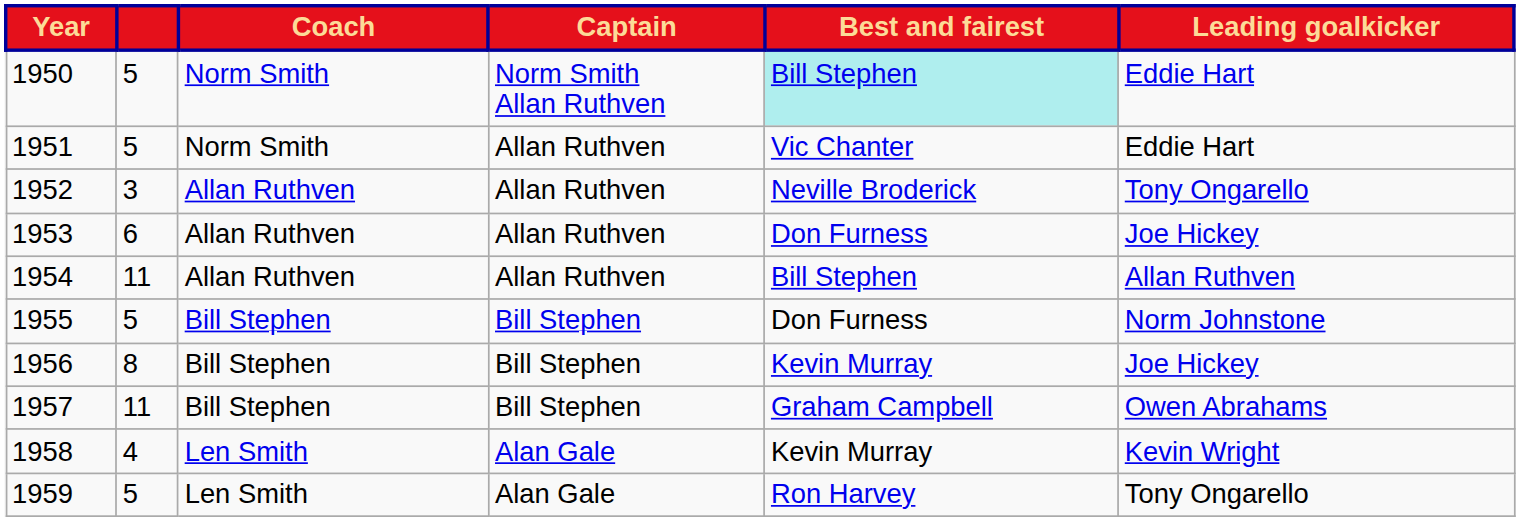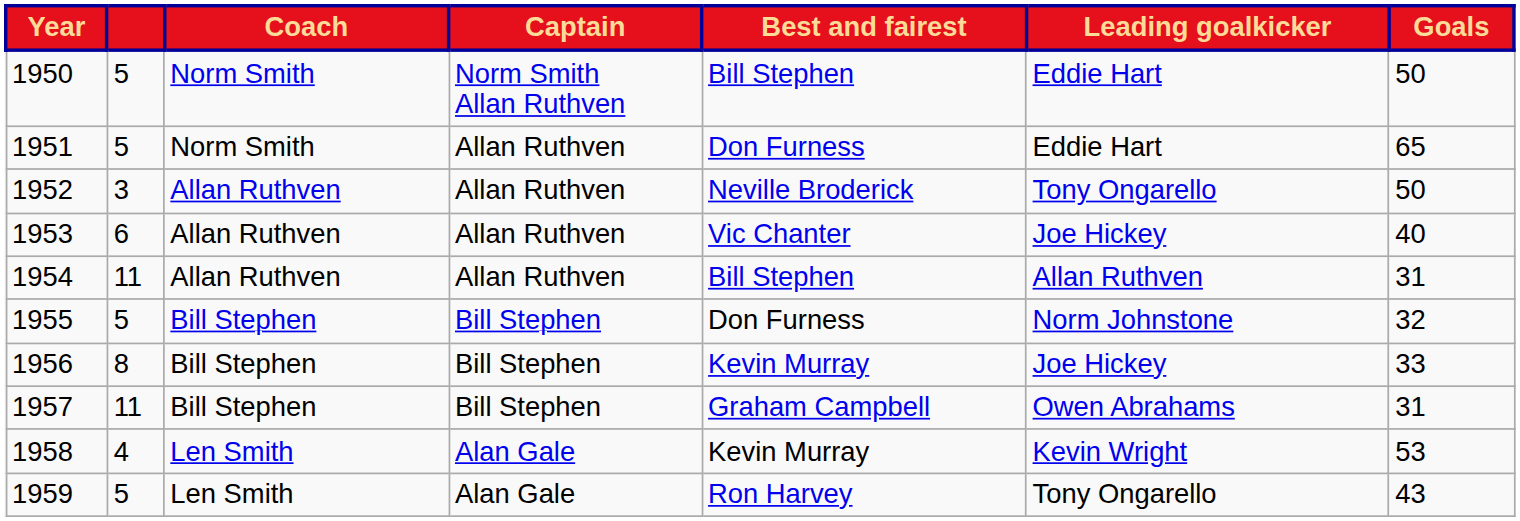+ column: Goals | 50 | 65 | 50 | 40 | 31 | 32 | 33 | 31 | 53 | 43
1950 | Best and fairest: paleturquoise background -> no background
1951 | Best and fairest: Vic Chanter -> Don Furness
1953 | Best and fairest: Don Furness -> Vic Chanter
